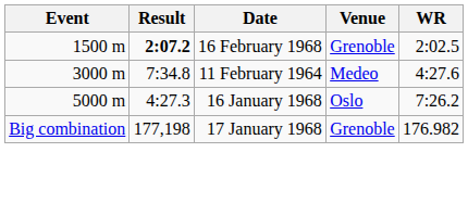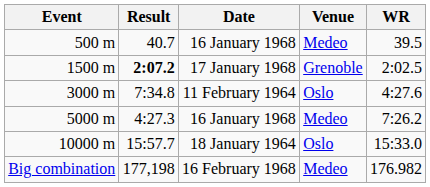+ row: 500 m | 40.7 | 16 January 1968 | Medeo | 39.5
1500 m | Date: 16 February 1968 -> 17 January 1968
3000 m | Venue: Medeo -> Oslo
5000 m | Venue: Oslo -> Medeo
+ row: 10000 m | 15:57.7 | 18 January 1964 | Oslo | 15:33.0
Big combination | Date: 17 January 1968 -> 16 February 1968
Big combination | Venue: Grenoble -> Medeo
